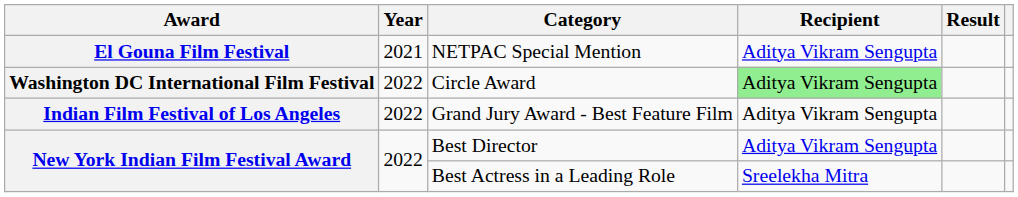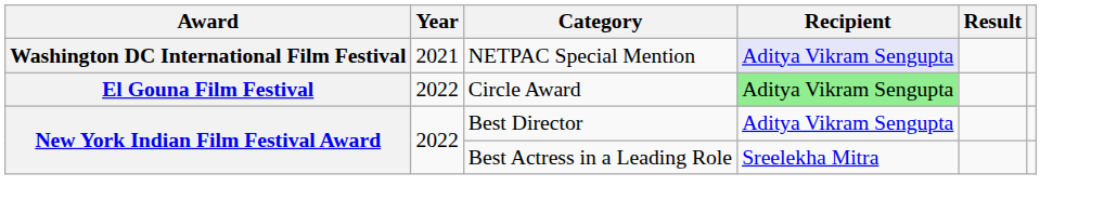NETPAC Special Mention | Award: El Gouna Film Festival -> Washington DC International Film Festival
NETPAC Special Mention | Recipient: no background -> lavender background
Circle Award | Award: Washington DC International Film Festival -> El Gouna Film Festival
- row: Indian Film Festival of Los Angeles | 2022 | Grand Jury Award - Best Feature Film | Aditya Vikram Sengupta
